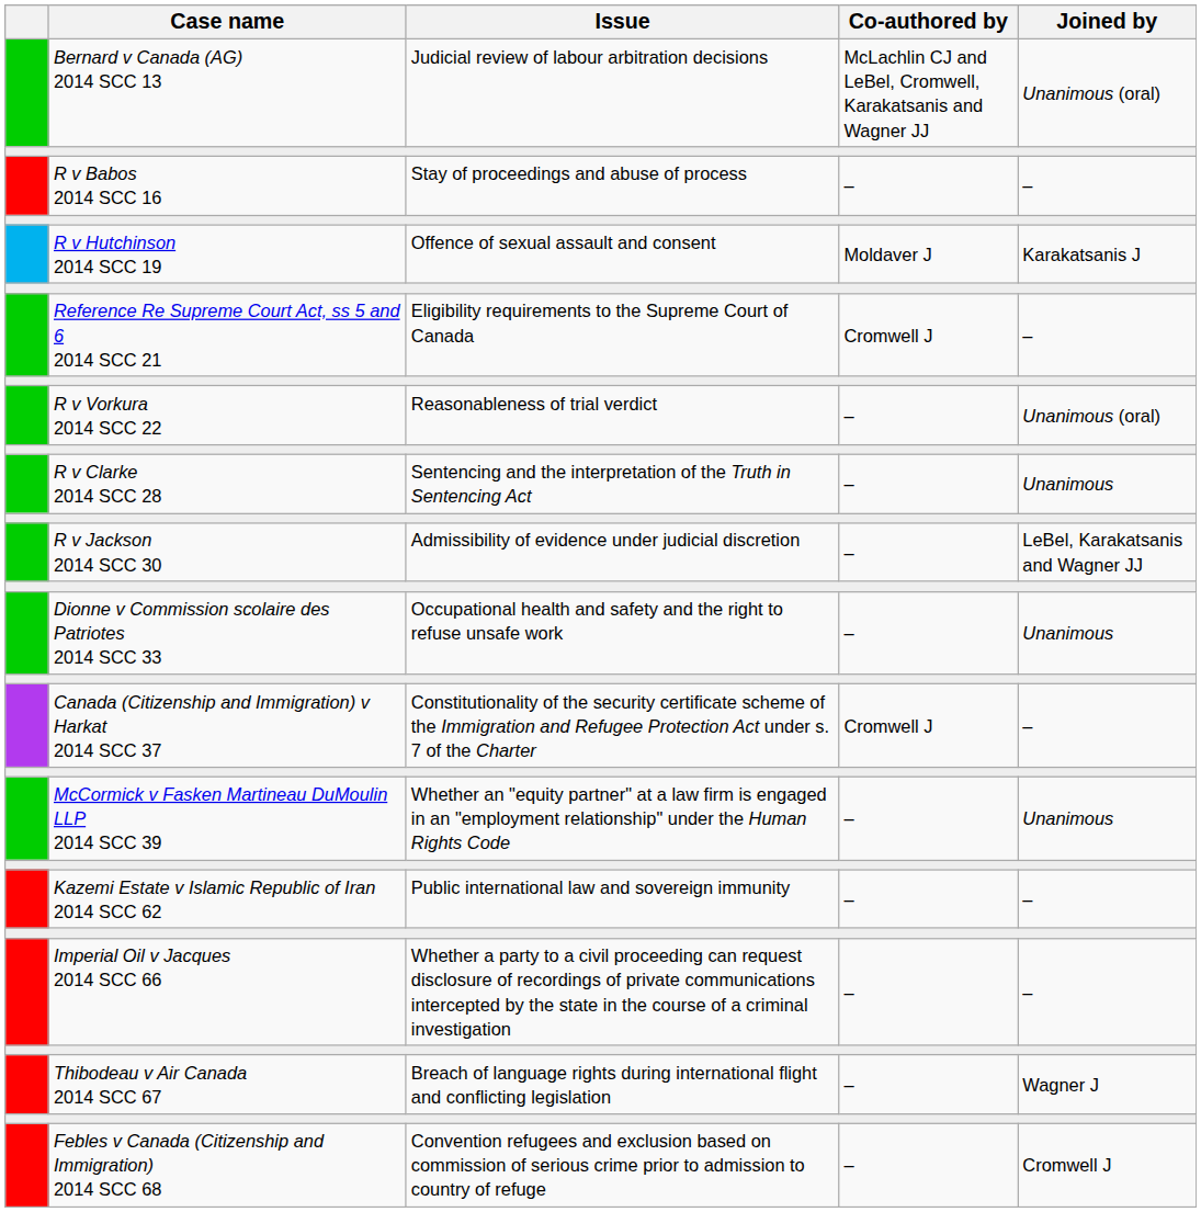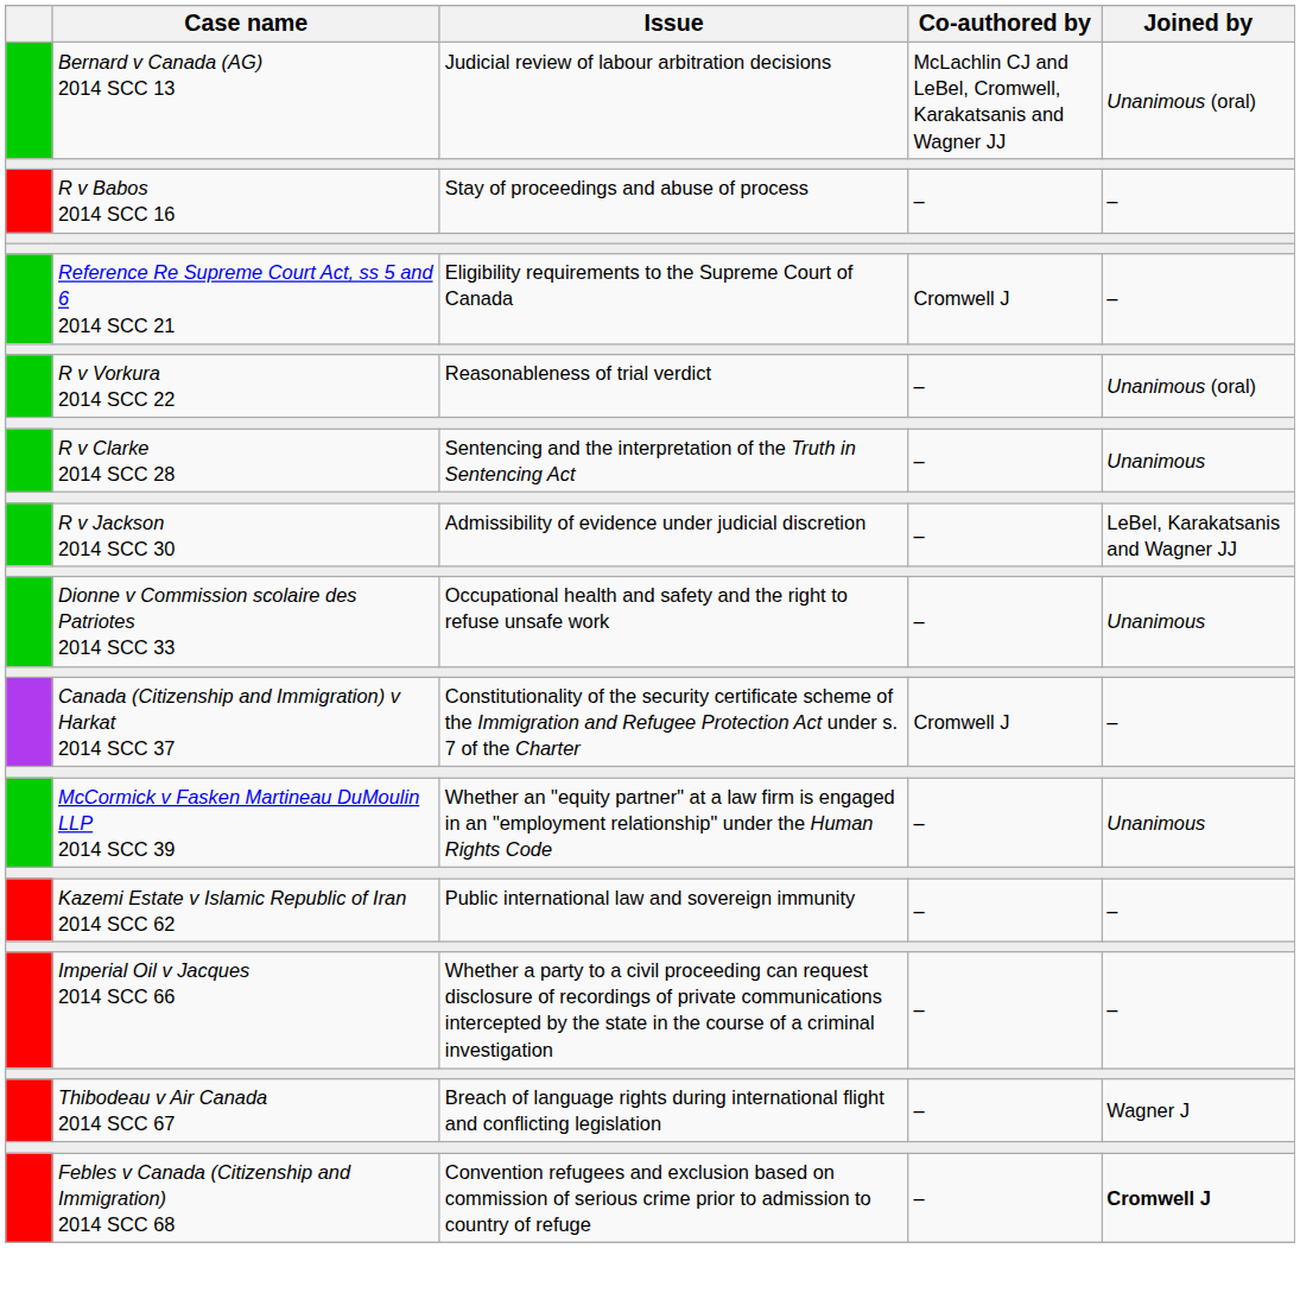- row: R v Hutchinson 2014 SCC 19 | Offence of sexual assault and consent | Moldaver J | Karakatsanis J
Febles v Canada (Citizenship and Immigration) 2014 SCC 68 | Joined by: normal -> bold
